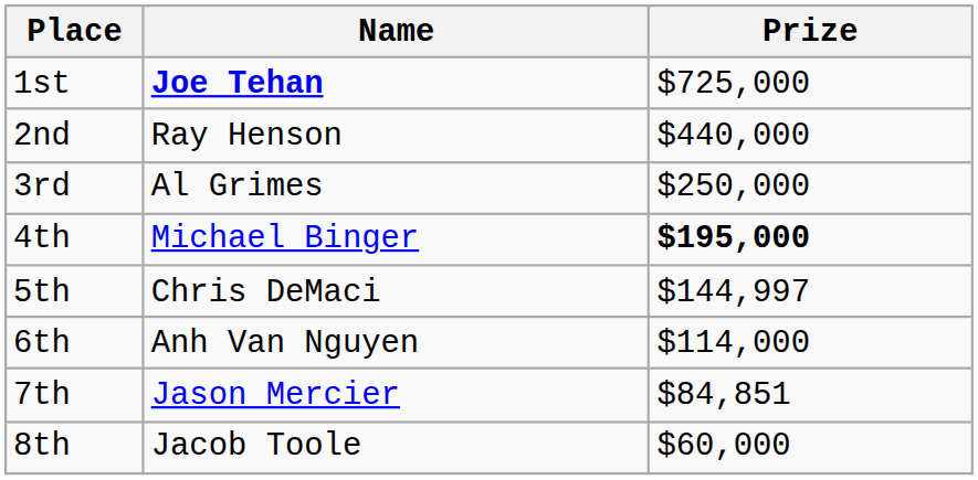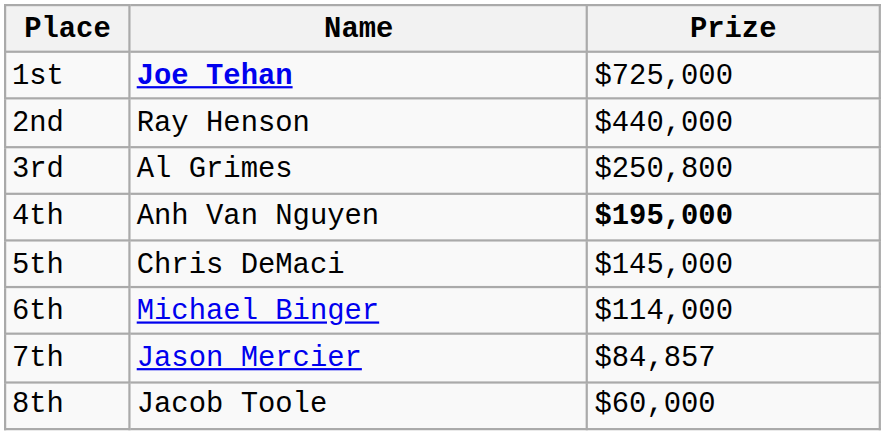3rd | Prize: $250,000 -> $250,800
4th | Name: Michael Binger -> Anh Van Nguyen
5th | Prize: $144,997 -> $145,000
6th | Name: Anh Van Nguyen -> Michael Binger
7th | Prize: $84,851 -> $84,857
